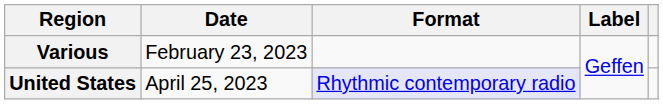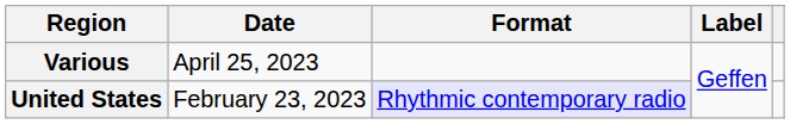Various | Date: February 23, 2023 -> April 25, 2023
United States | Date: April 25, 2023 -> February 23, 2023
